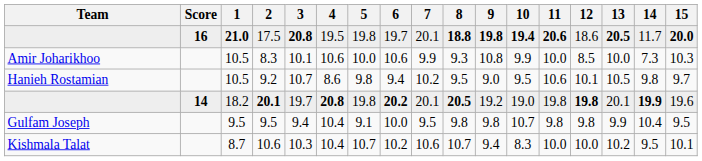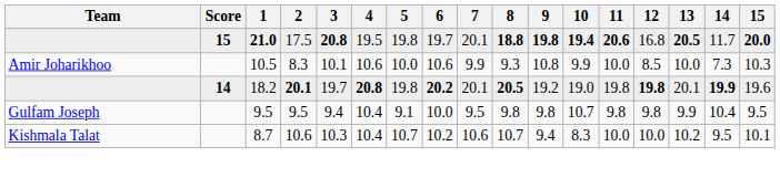17.5 | Score: 16 -> 15
17.5 | 12: 18.6 -> 16.8
- row: Hanieh Rostamian | 10.5 | 9.2 | 10.7 | 8.6 | 9.8 | 9.4 | 10.2 | 9.5 | 9.0 | 9.5 | 10.6 | 10.1 | 10.5 | 9.8 | 9.7
